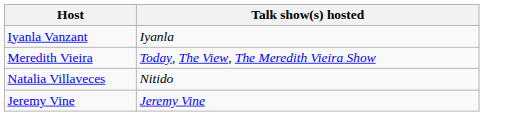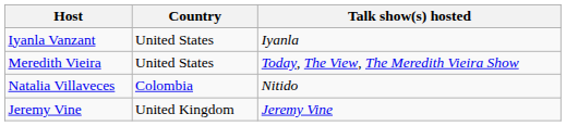+ column: Country | United States | United States | Colombia | United Kingdom
